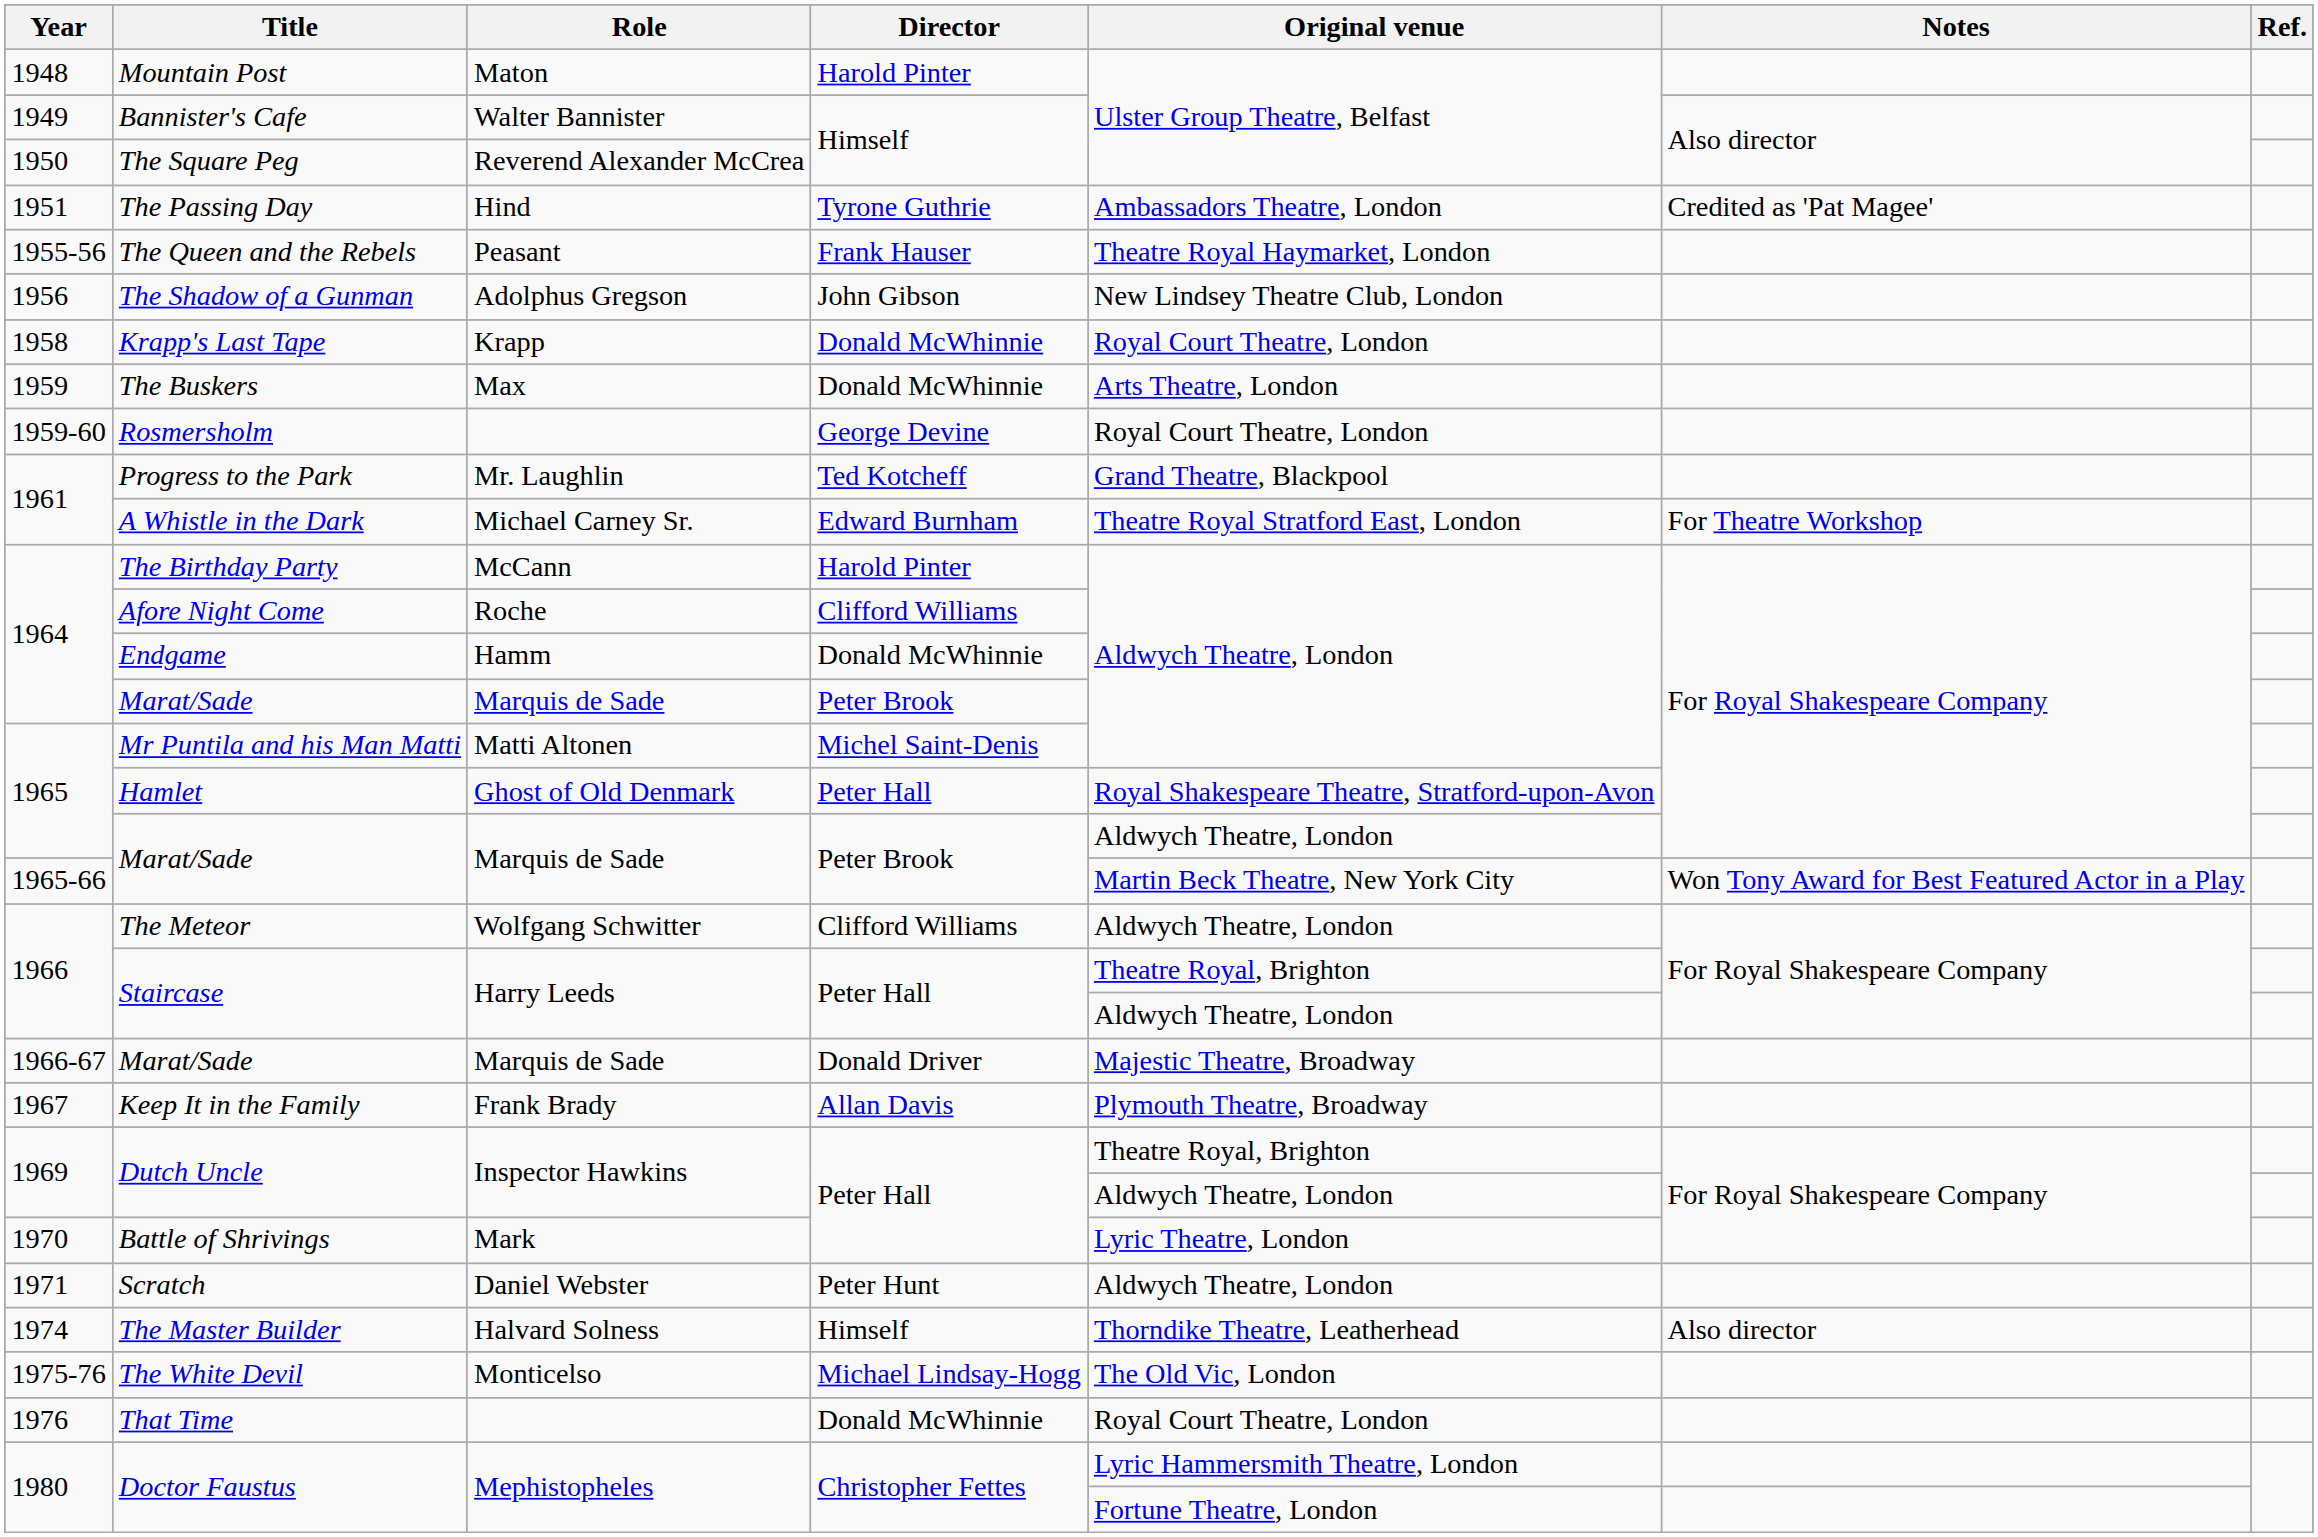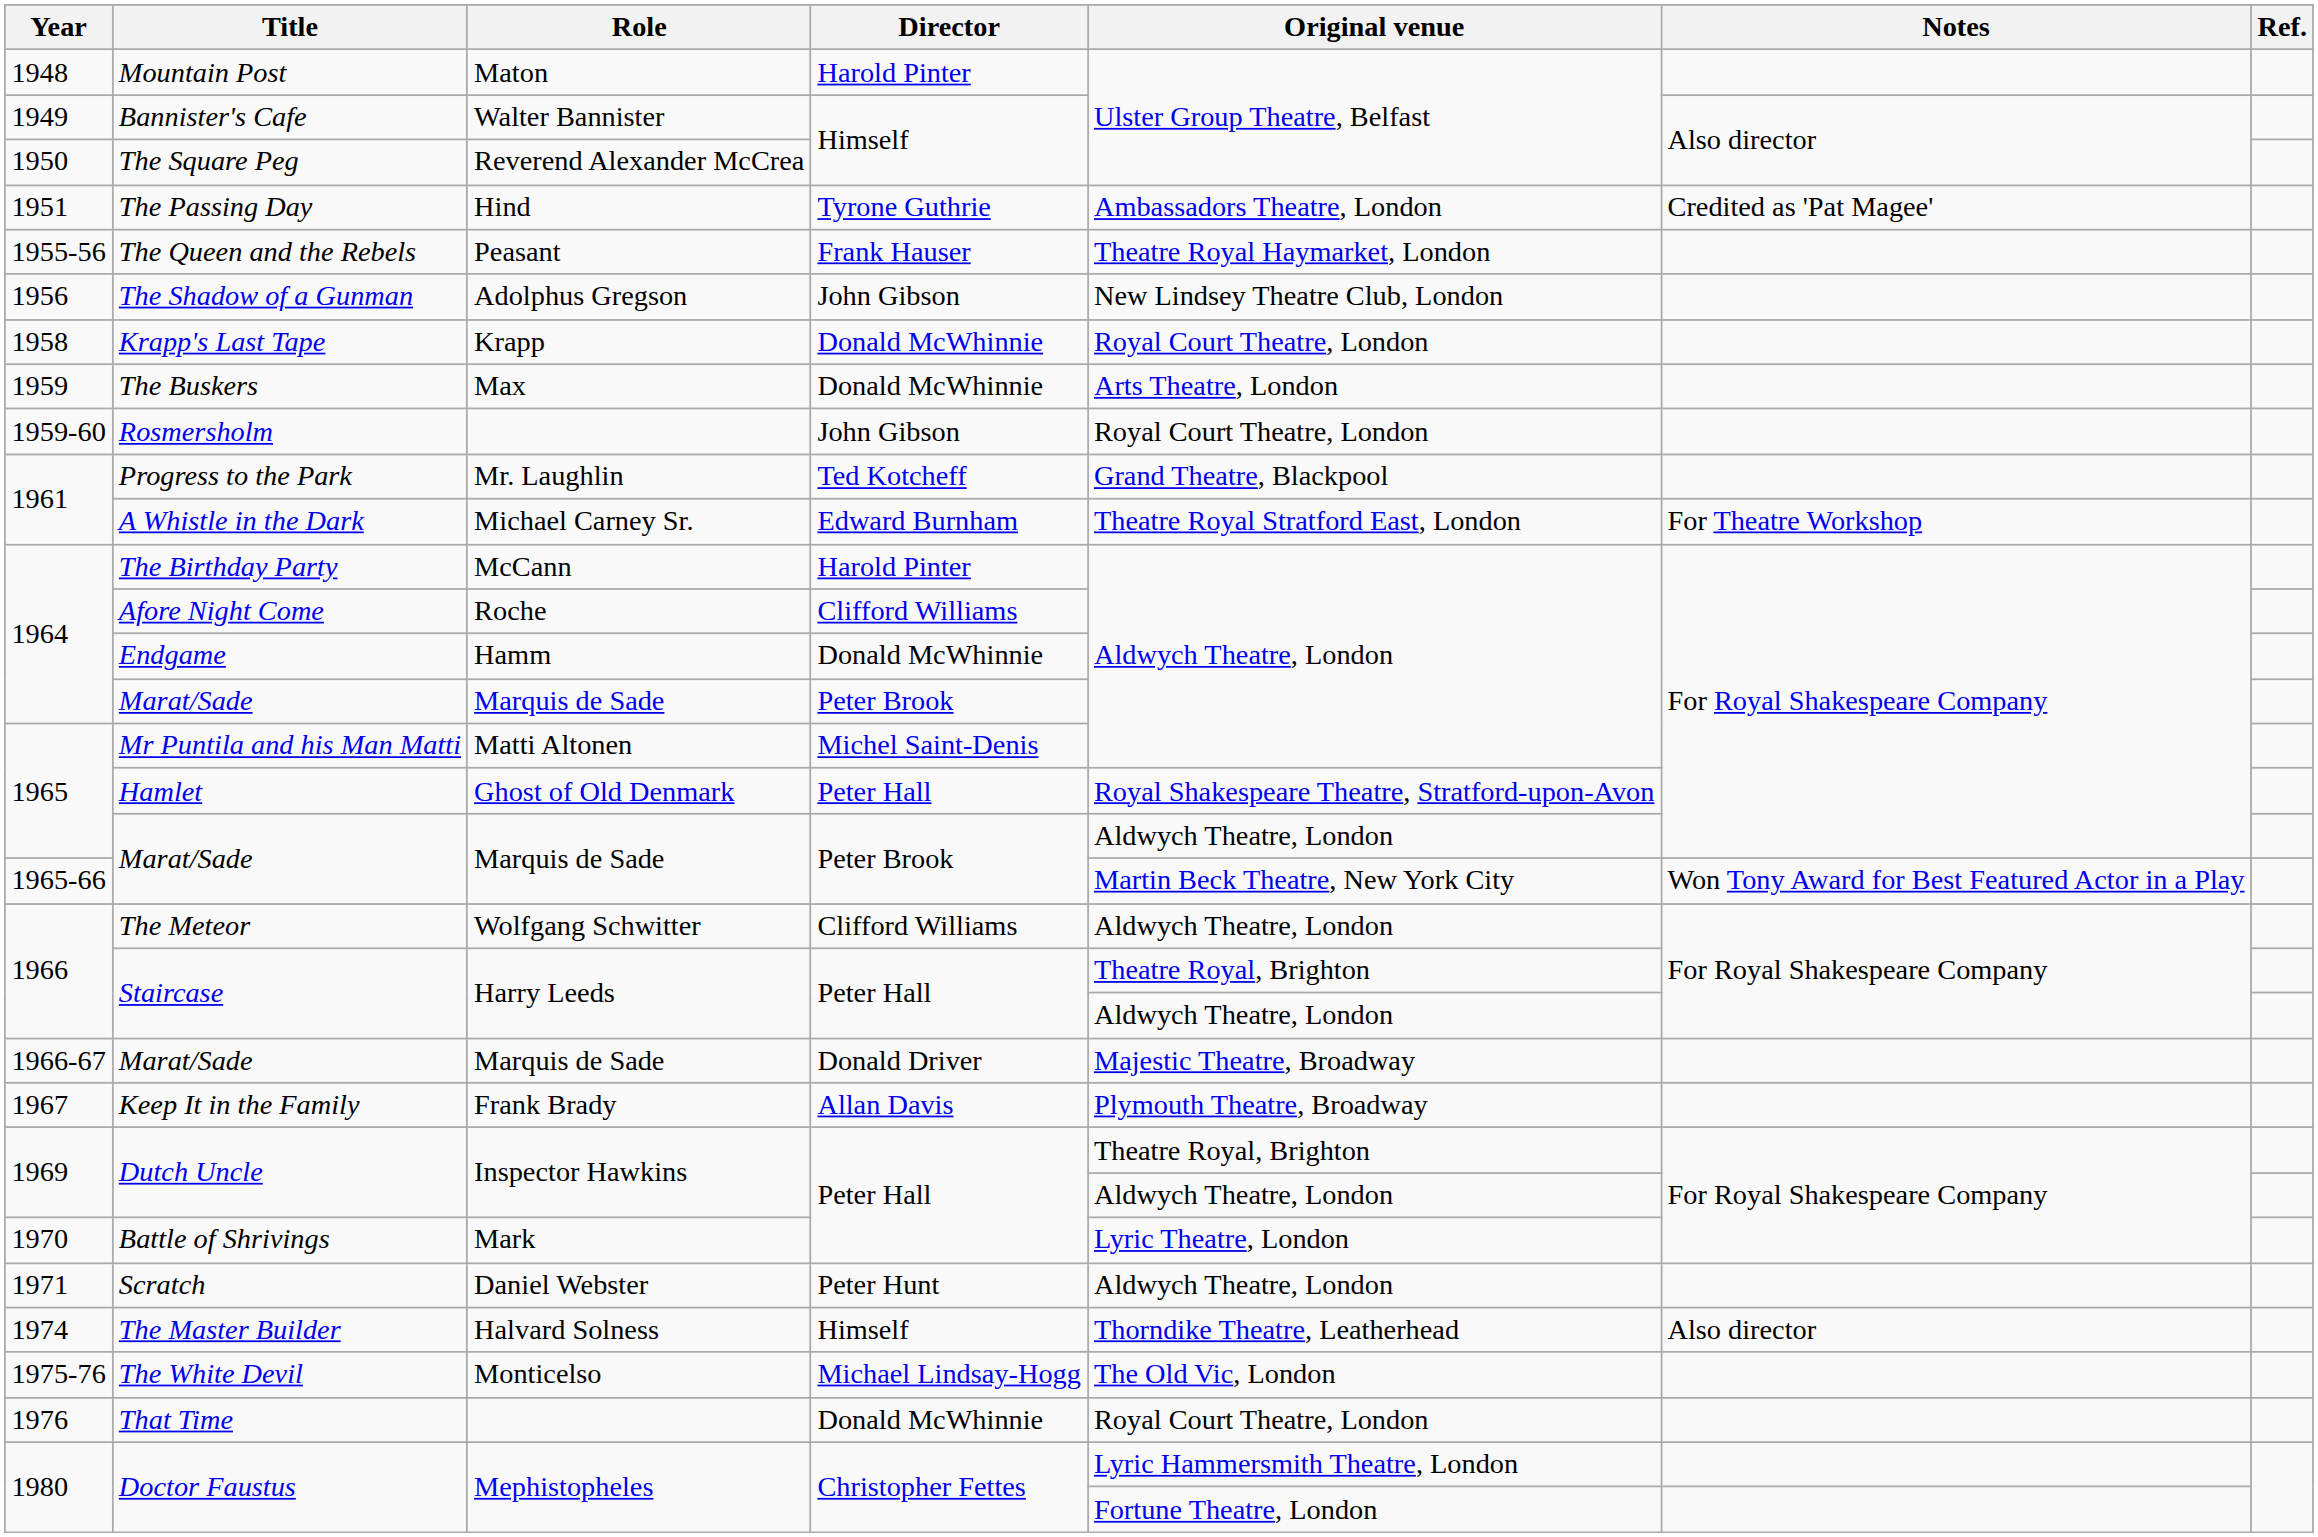Rosmersholm | Director: George Devine -> John Gibson
